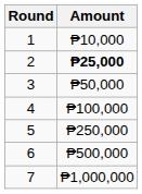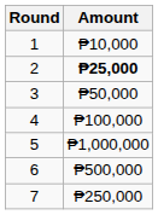5 | Amount: ₱250,000 -> ₱1,000,000
7 | Amount: ₱1,000,000 -> ₱250,000
